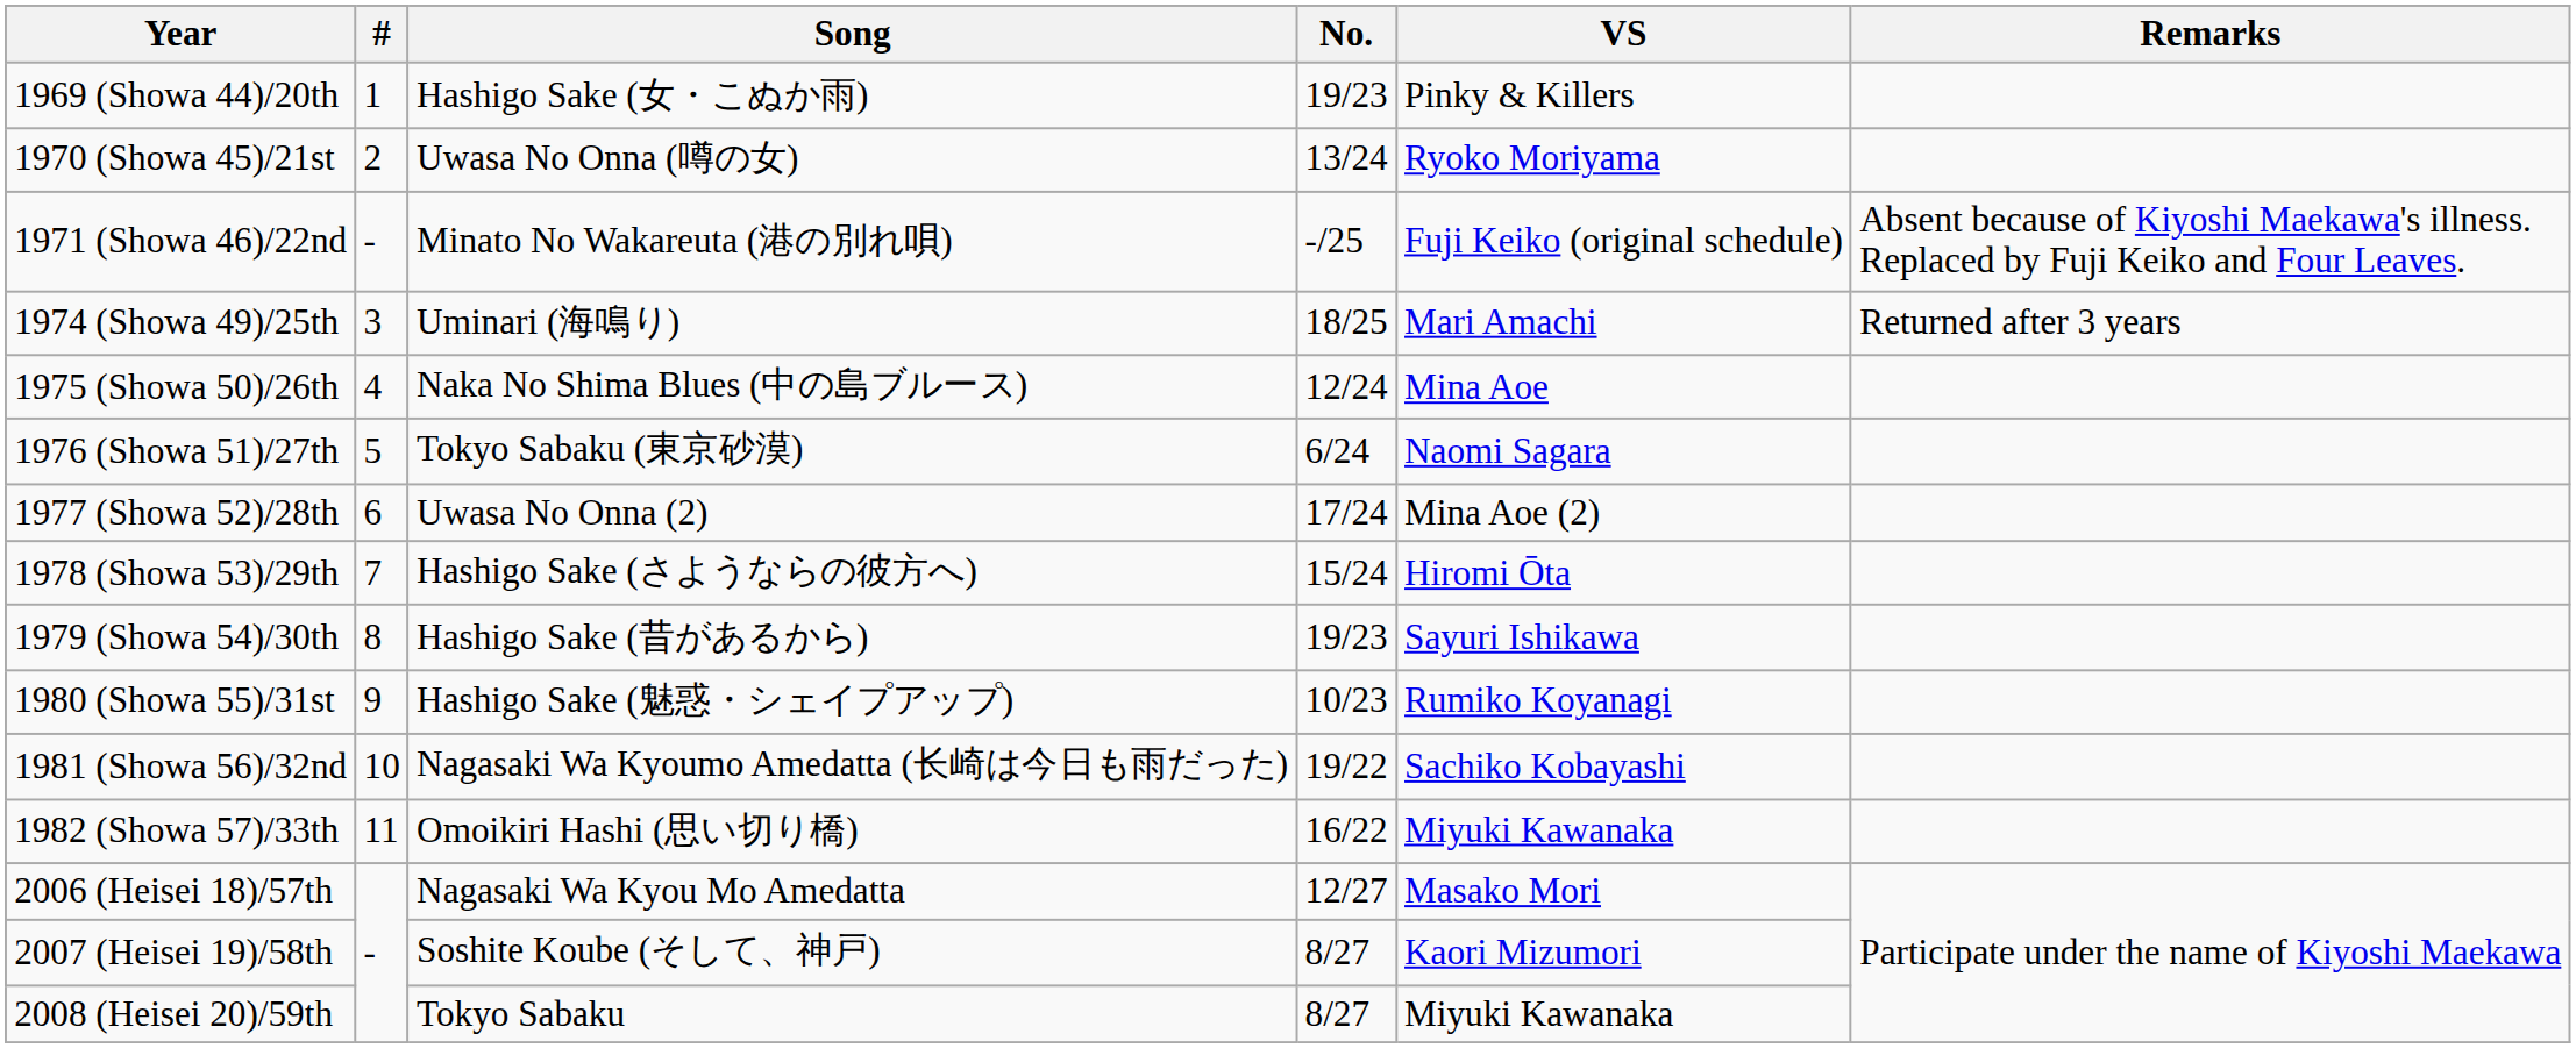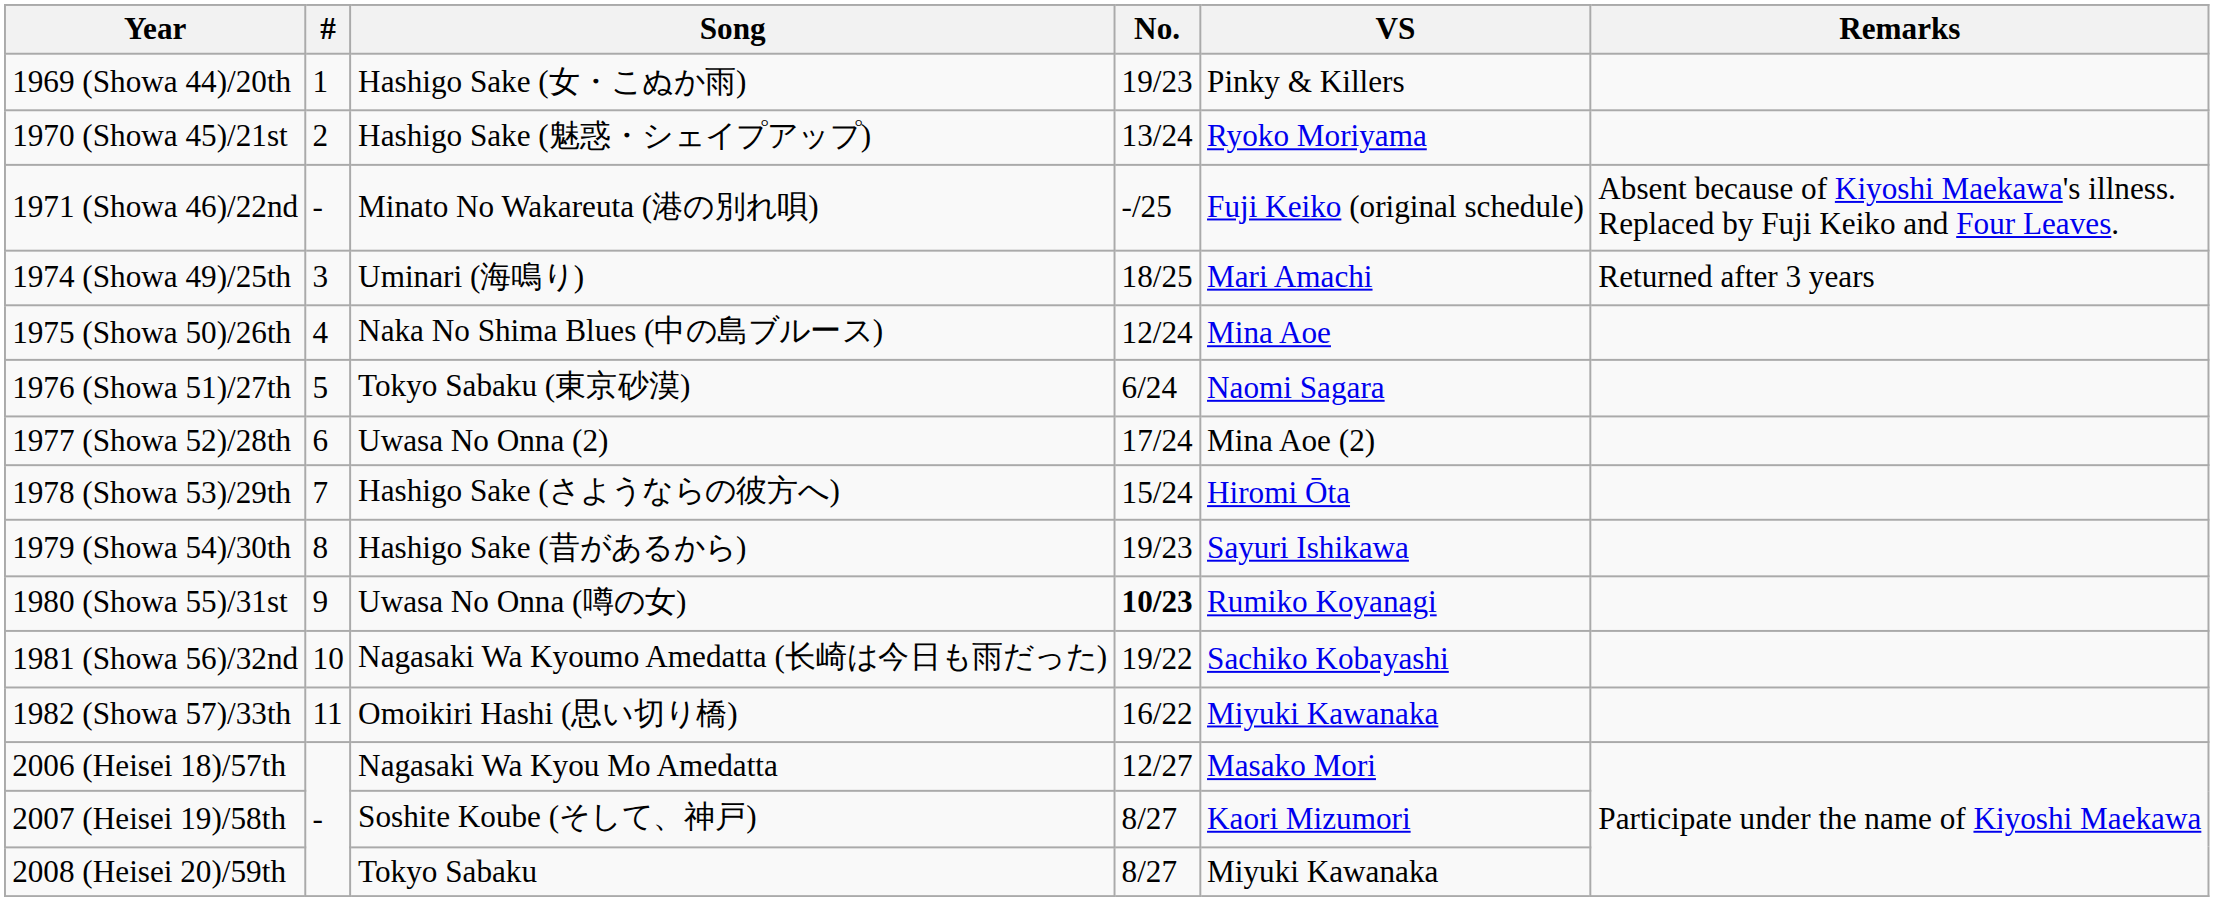1970 (Showa 45)/21st | Song: Uwasa No Onna (噂の女) -> Hashigo Sake (魅惑・シェイプアップ)
1980 (Showa 55)/31st | Song: Hashigo Sake (魅惑・シェイプアップ) -> Uwasa No Onna (噂の女)
1980 (Showa 55)/31st | No.: normal -> bold
